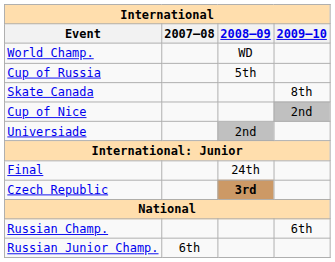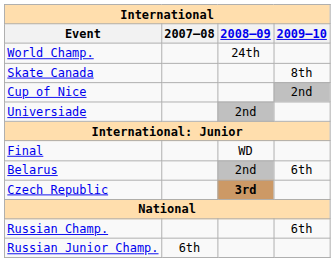World Champ. | 2008–09: WD -> 24th
- row: Cup of Russia | 5th
Final | 2008–09: 24th -> WD
+ row: Belarus | 2nd | 6th
